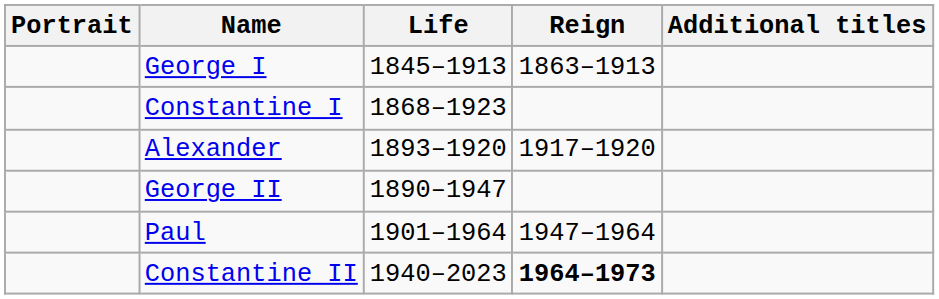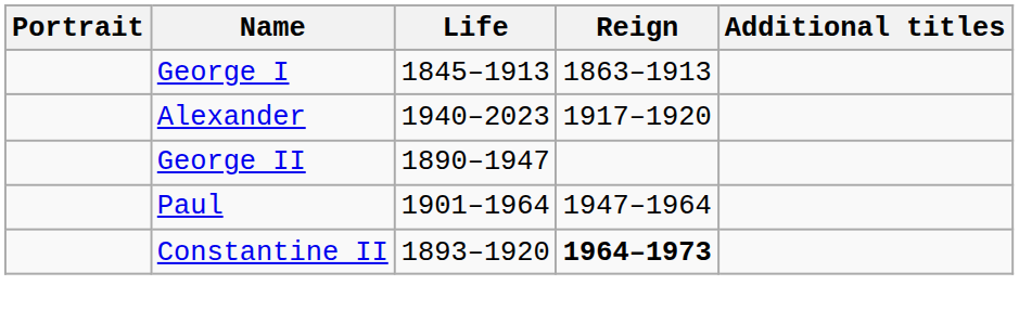- row: Constantine I | 1868–1923
Alexander | Life: 1893–1920 -> 1940–2023
Constantine II | Life: 1940–2023 -> 1893–1920
